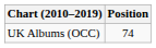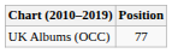UK Albums (OCC) | Position: 74 -> 77
